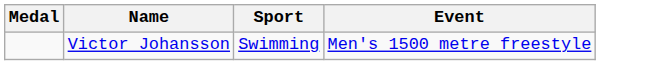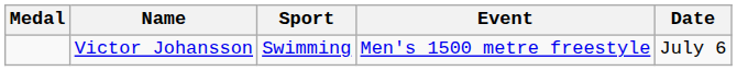+ column: Date | July 6
